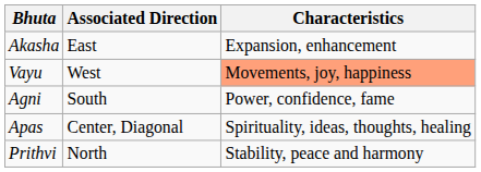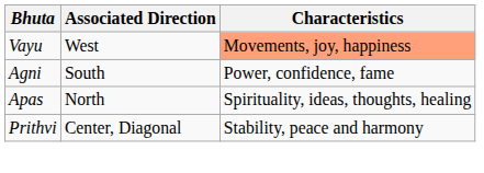- row: Akasha | East | Expansion, enhancement
Apas | Associated Direction: Center, Diagonal -> North
Prithvi | Associated Direction: North -> Center, Diagonal
